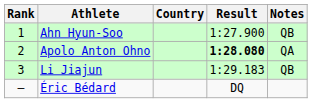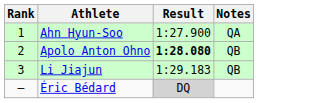- column: Country
Ahn Hyun-Soo | Notes: QB -> QA
Apolo Anton Ohno | Notes: QA -> QB
Éric Bédard | Result: no background -> lightgrey background
